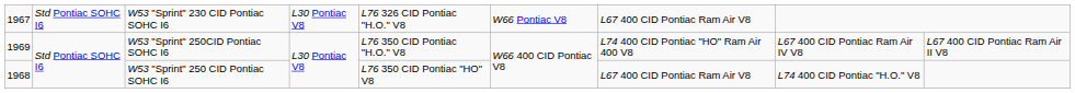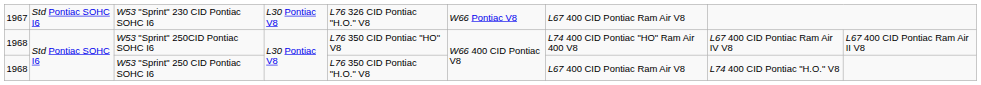W53 "Sprint" 250CID Pontiac SOHC I6 | column 1: 1969 -> 1968
W53 "Sprint" 250CID Pontiac SOHC I6 | column 5: L76 350 CID Pontiac "H.O." V8 -> L76 350 CID Pontiac "HO" V8
W53 "Sprint" 250 CID Pontiac SOHC I6 | column 5: L76 350 CID Pontiac "HO" V8 -> L76 350 CID Pontiac "H.O." V8
